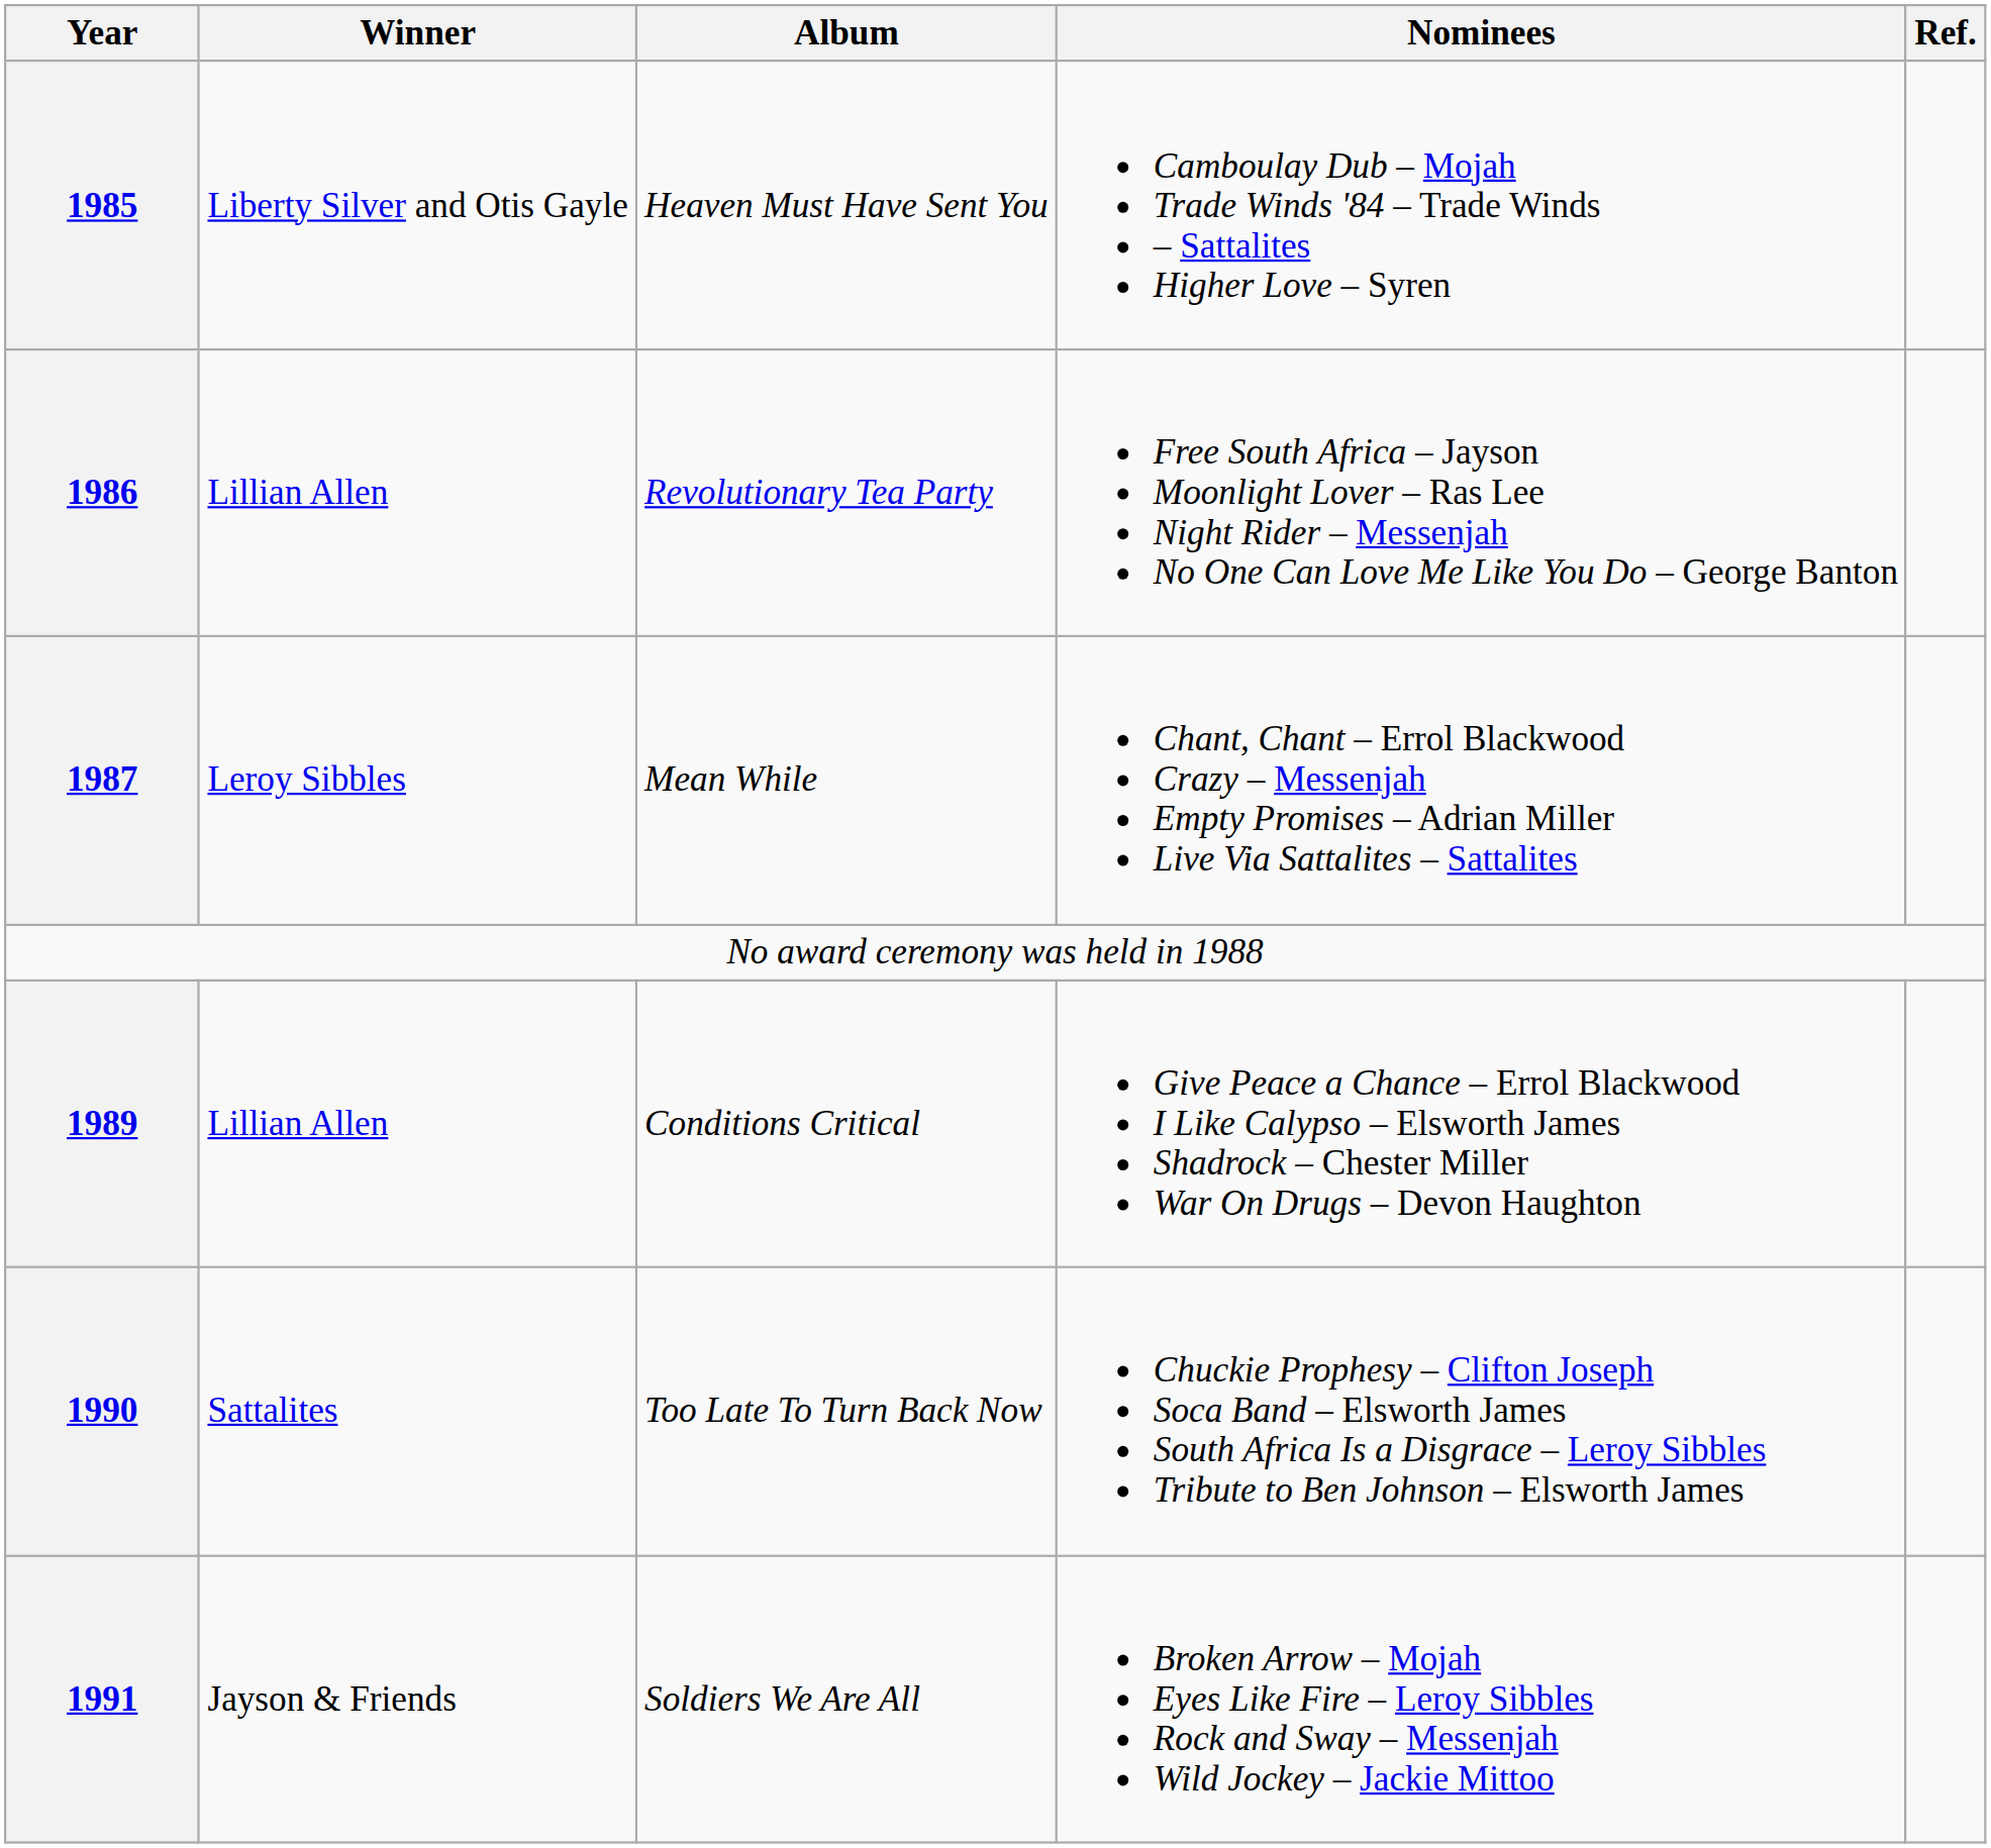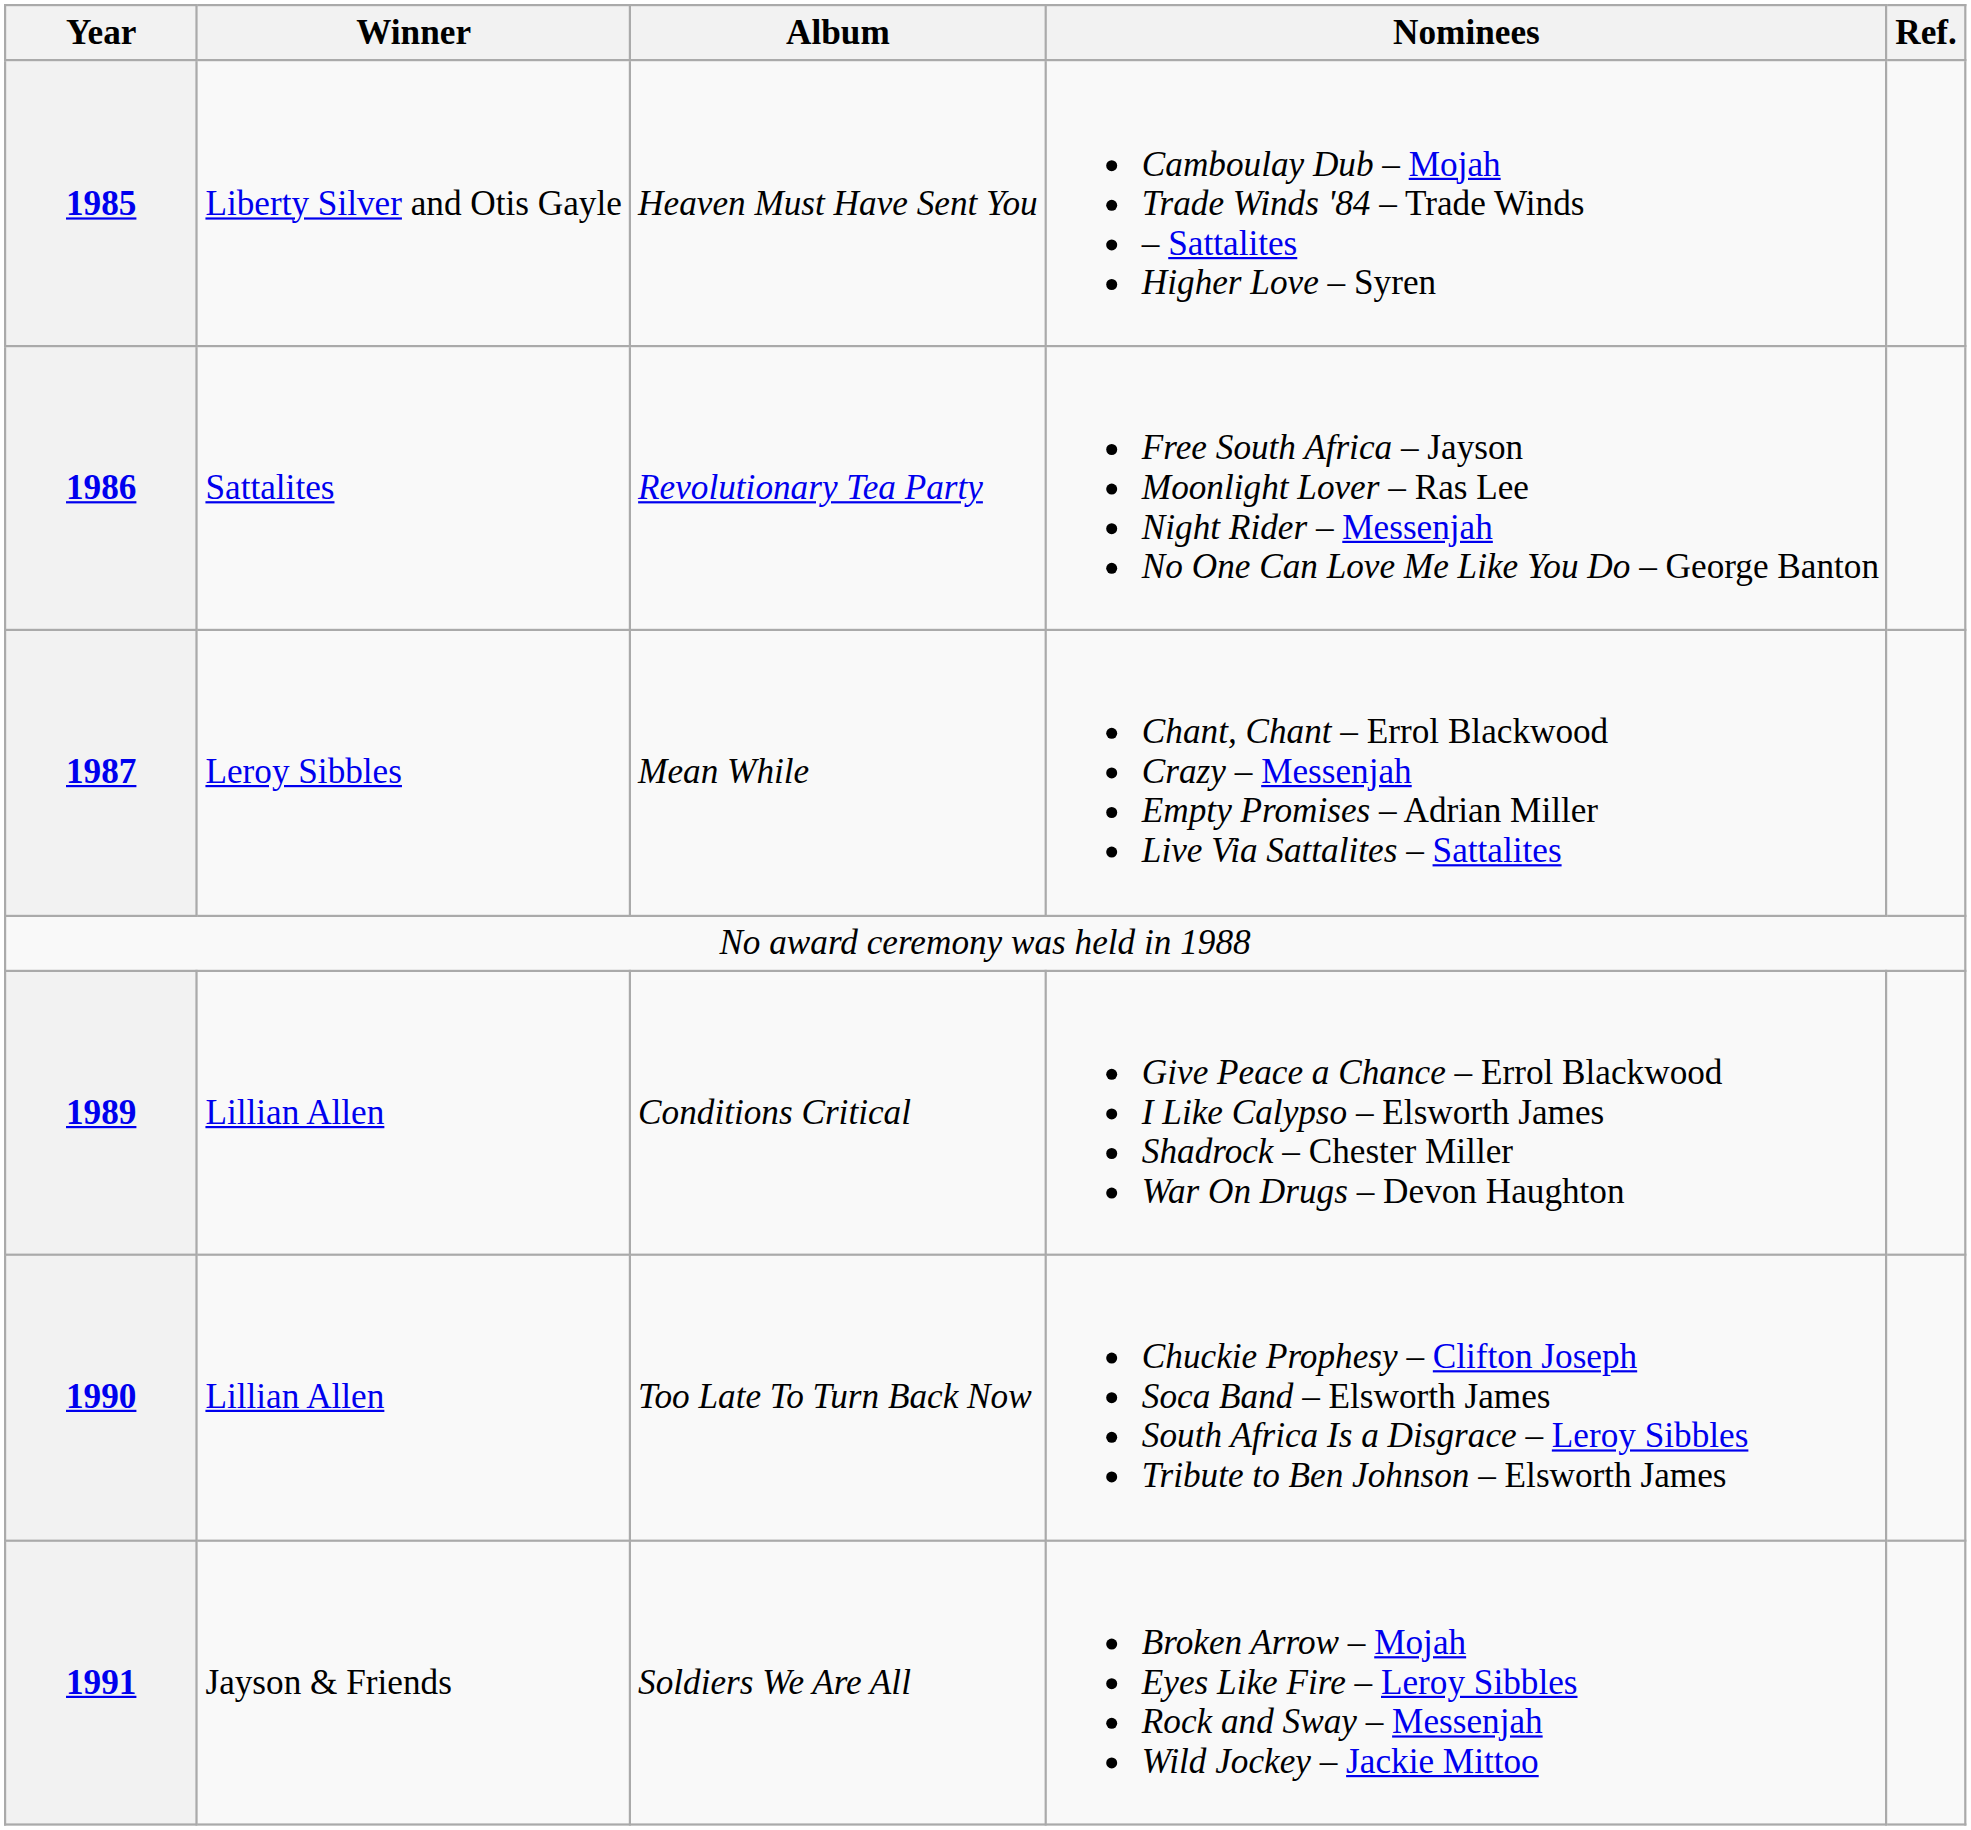Revolutionary Tea Party | Winner: Lillian Allen -> Sattalites
Too Late To Turn Back Now | Winner: Sattalites -> Lillian Allen
